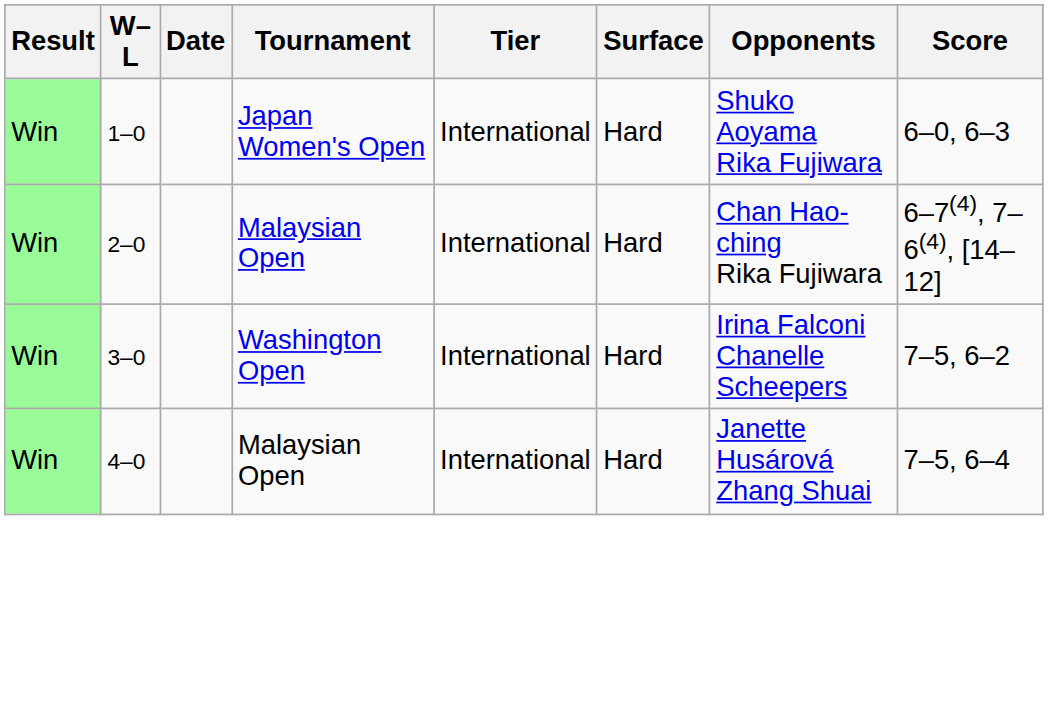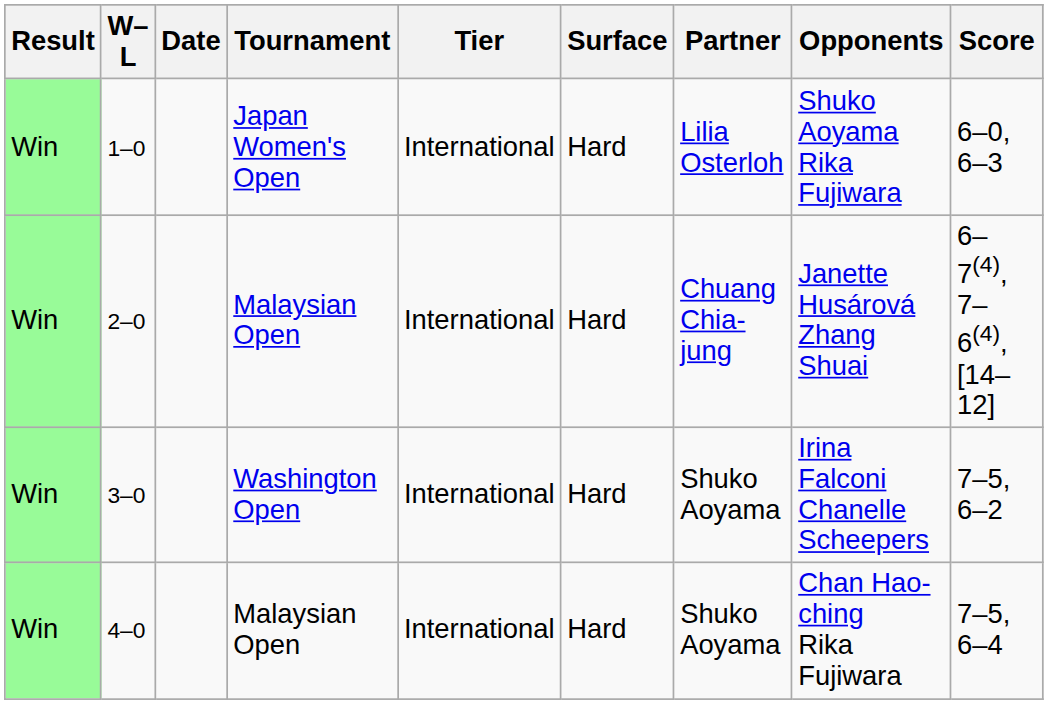+ column: Partner | Lilia Osterloh | Chuang Chia-jung | Shuko Aoyama | Shuko Aoyama
2–0 | Opponents: Chan Hao-ching Rika Fujiwara -> Janette Husárová Zhang Shuai
4–0 | Opponents: Janette Husárová Zhang Shuai -> Chan Hao-ching Rika Fujiwara
